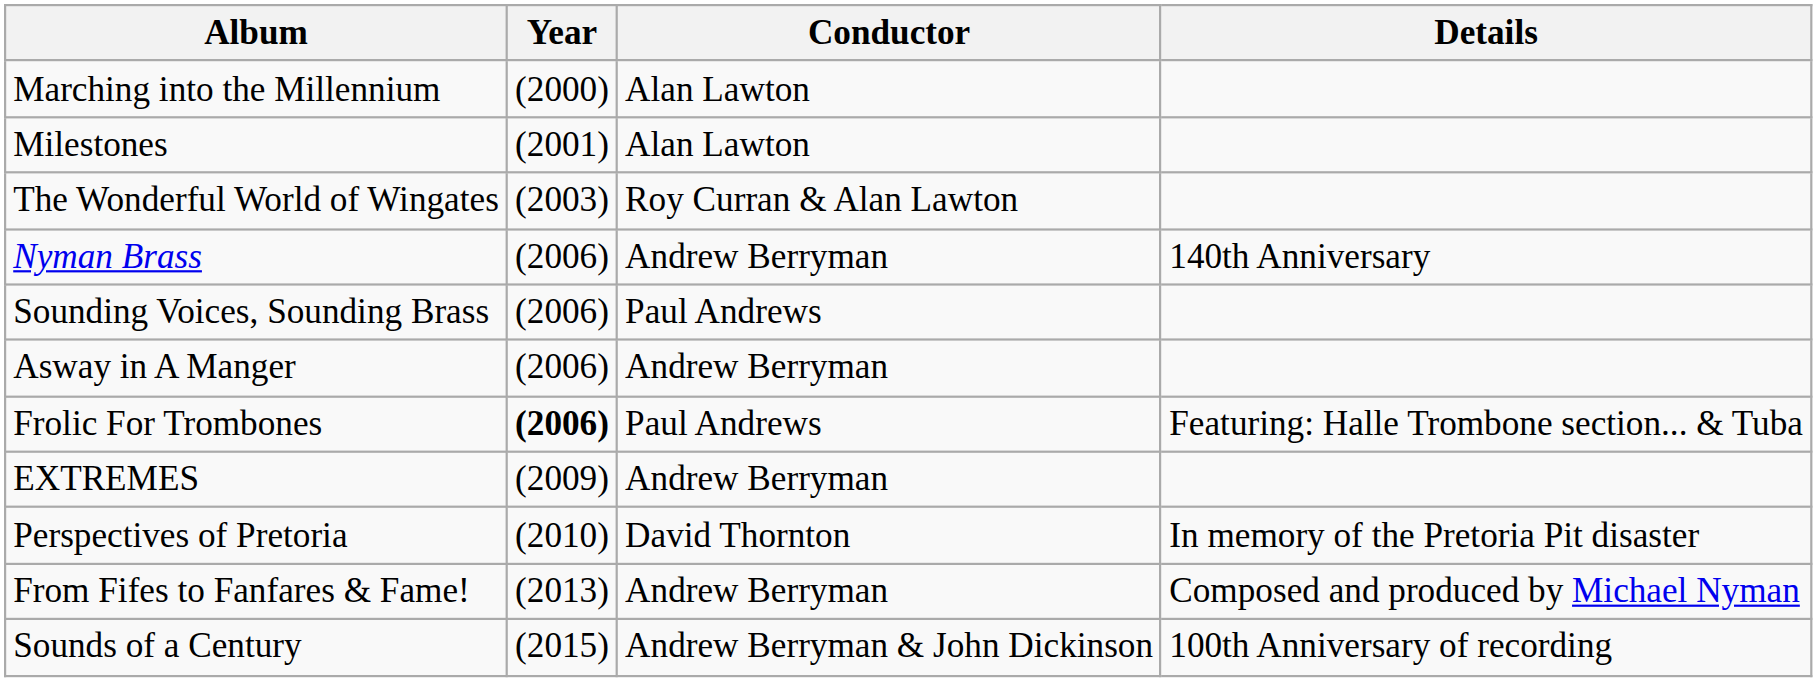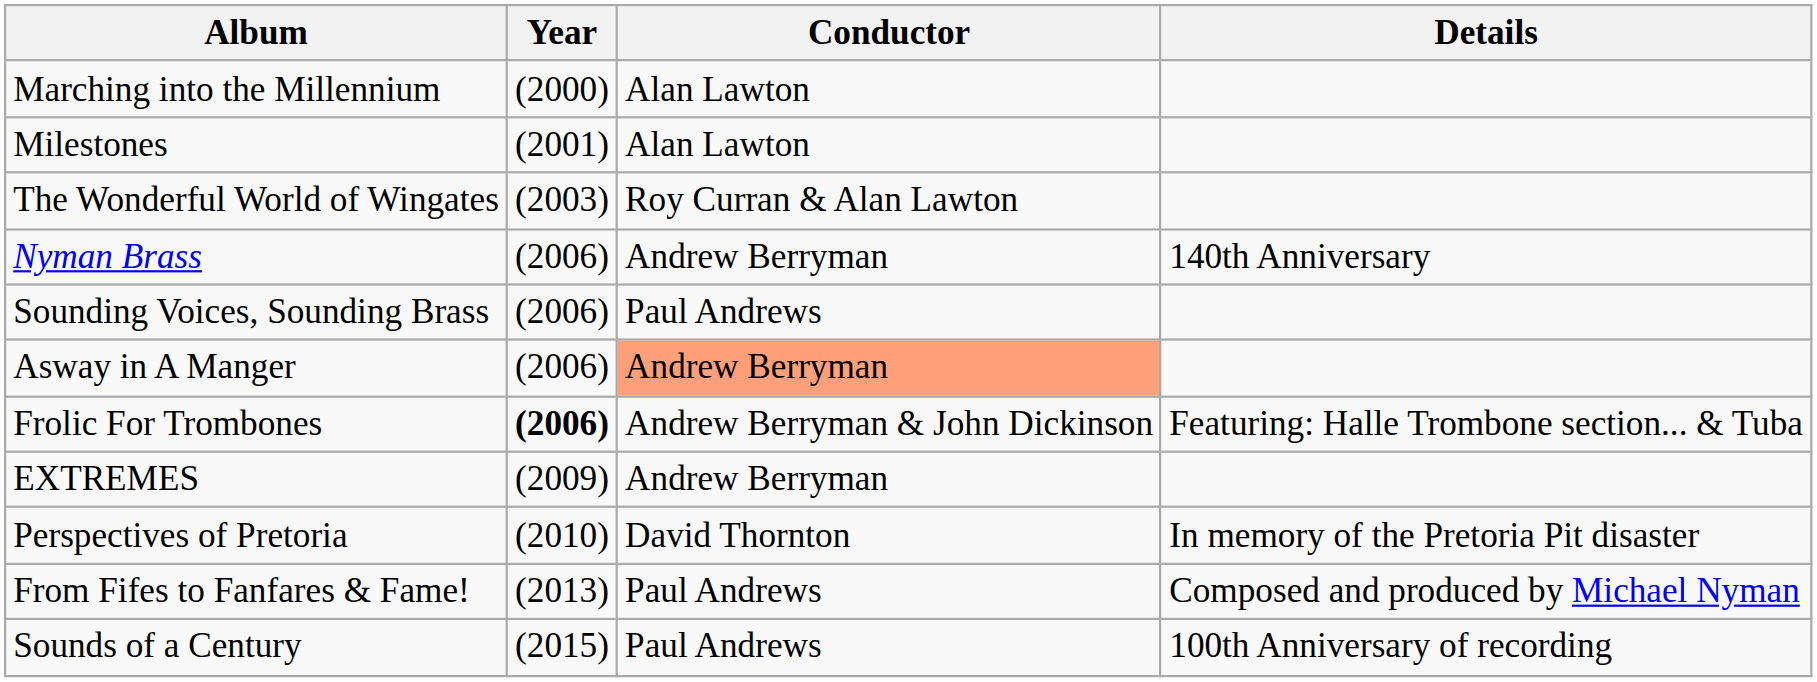Asway in A Manger | Conductor: no background -> lightsalmon background
Frolic For Trombones | Conductor: Paul Andrews -> Andrew Berryman & John Dickinson
From Fifes to Fanfares & Fame! | Conductor: Andrew Berryman -> Paul Andrews
Sounds of a Century | Conductor: Andrew Berryman & John Dickinson -> Paul Andrews
